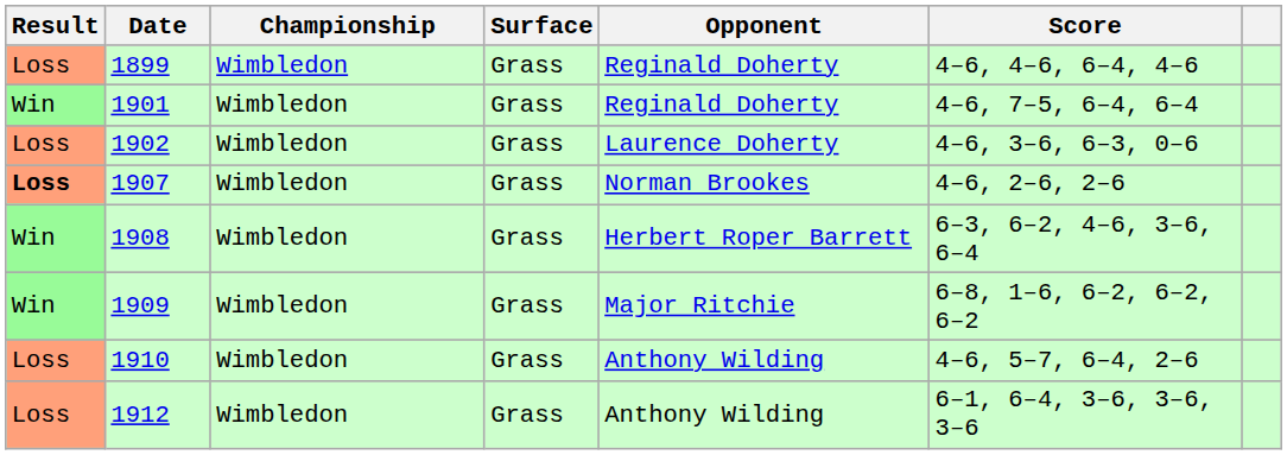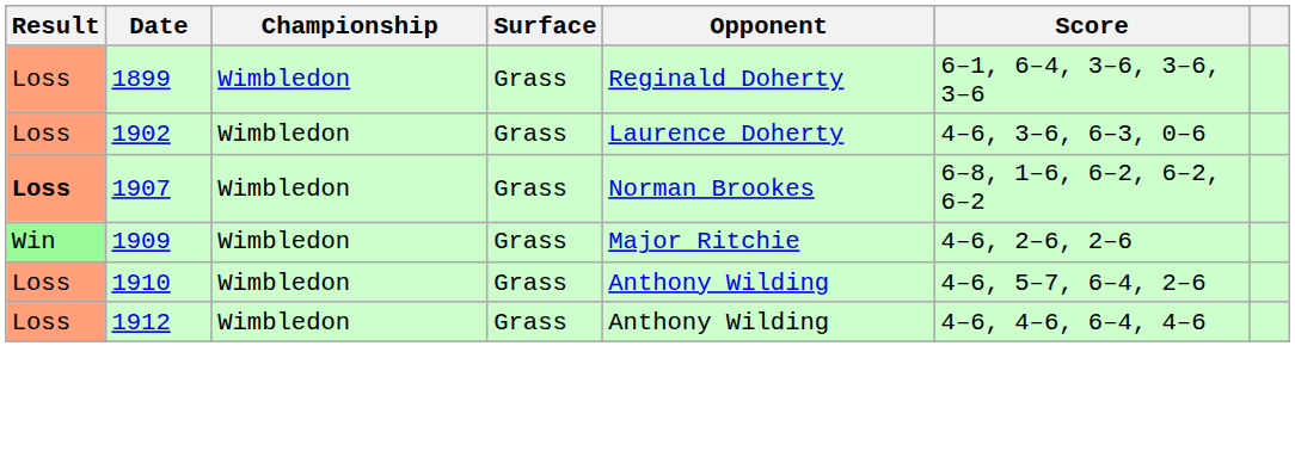1899 | Score: 4–6, 4–6, 6–4, 4–6 -> 6–1, 6–4, 3–6, 3–6, 3–6
- row: Win | 1901 | Wimbledon | Grass | Reginald Doherty | 4–6, 7–5, 6–4, 6–4
1907 | Score: 4–6, 2–6, 2–6 -> 6–8, 1–6, 6–2, 6–2, 6–2
- row: Win | 1908 | Wimbledon | Grass | Herbert Roper Barrett | 6–3, 6–2, 4–6, 3–6, 6–4
1909 | Score: 6–8, 1–6, 6–2, 6–2, 6–2 -> 4–6, 2–6, 2–6
1912 | Score: 6–1, 6–4, 3–6, 3–6, 3–6 -> 4–6, 4–6, 6–4, 4–6
